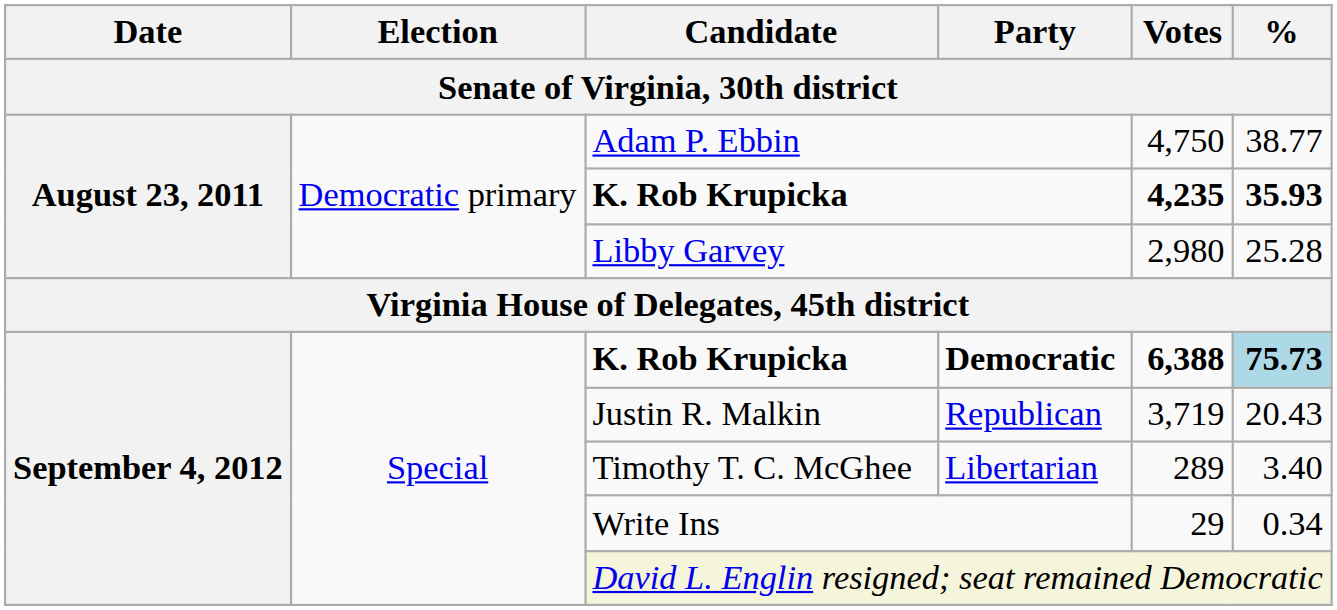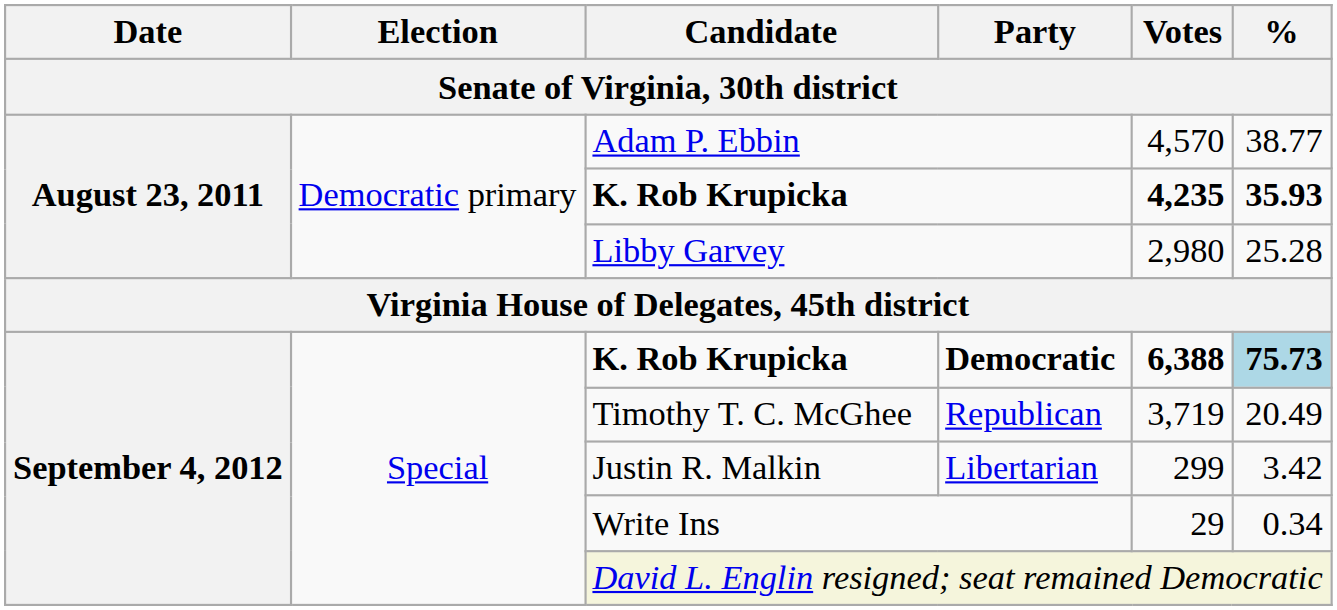Adam P. Ebbin | Votes: 4,750 -> 4,570
Republican | Candidate: Justin R. Malkin -> Timothy T. C. McGhee
Republican | %: 20.43 -> 20.49
Libertarian | Candidate: Timothy T. C. McGhee -> Justin R. Malkin
Libertarian | Votes: 289 -> 299
Libertarian | %: 3.40 -> 3.42
